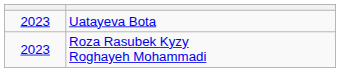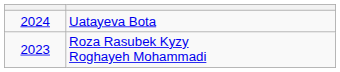Uatayeva Bota | column 1: 2023 -> 2024
